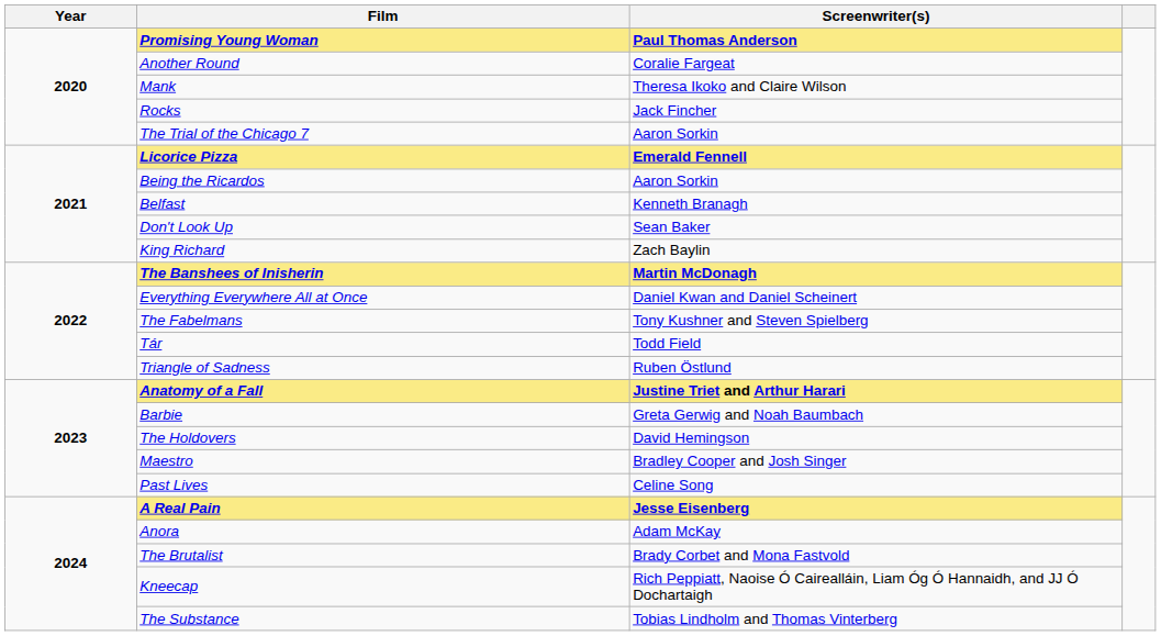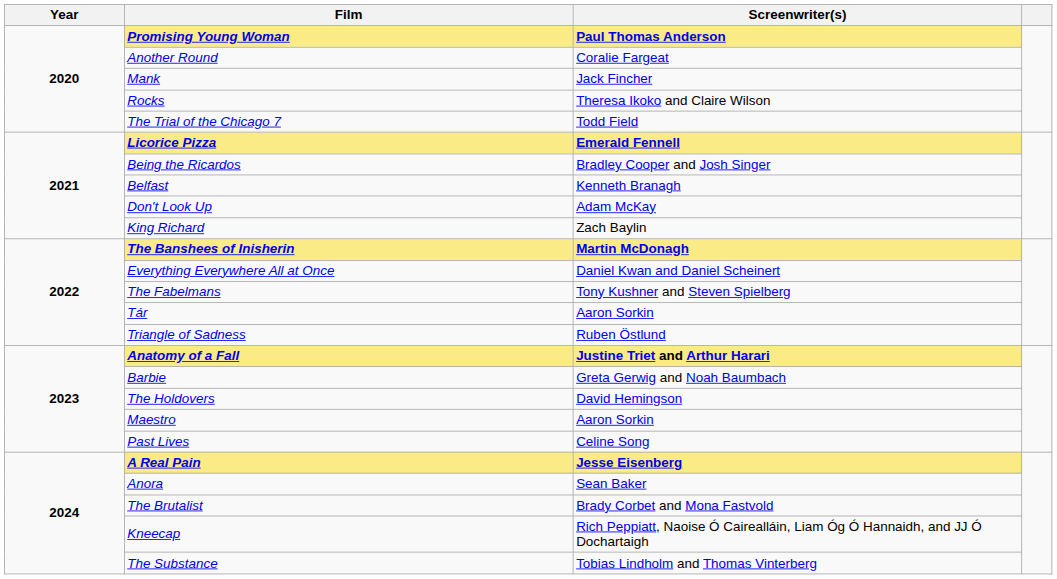Mank | Screenwriter(s): Theresa Ikoko and Claire Wilson -> Jack Fincher
Rocks | Screenwriter(s): Jack Fincher -> Theresa Ikoko and Claire Wilson
The Trial of the Chicago 7 | Screenwriter(s): Aaron Sorkin -> Todd Field
Being the Ricardos | Screenwriter(s): Aaron Sorkin -> Bradley Cooper and Josh Singer
Don't Look Up | Screenwriter(s): Sean Baker -> Adam McKay
Tár | Screenwriter(s): Todd Field -> Aaron Sorkin
Maestro | Screenwriter(s): Bradley Cooper and Josh Singer -> Aaron Sorkin
Anora | Screenwriter(s): Adam McKay -> Sean Baker
